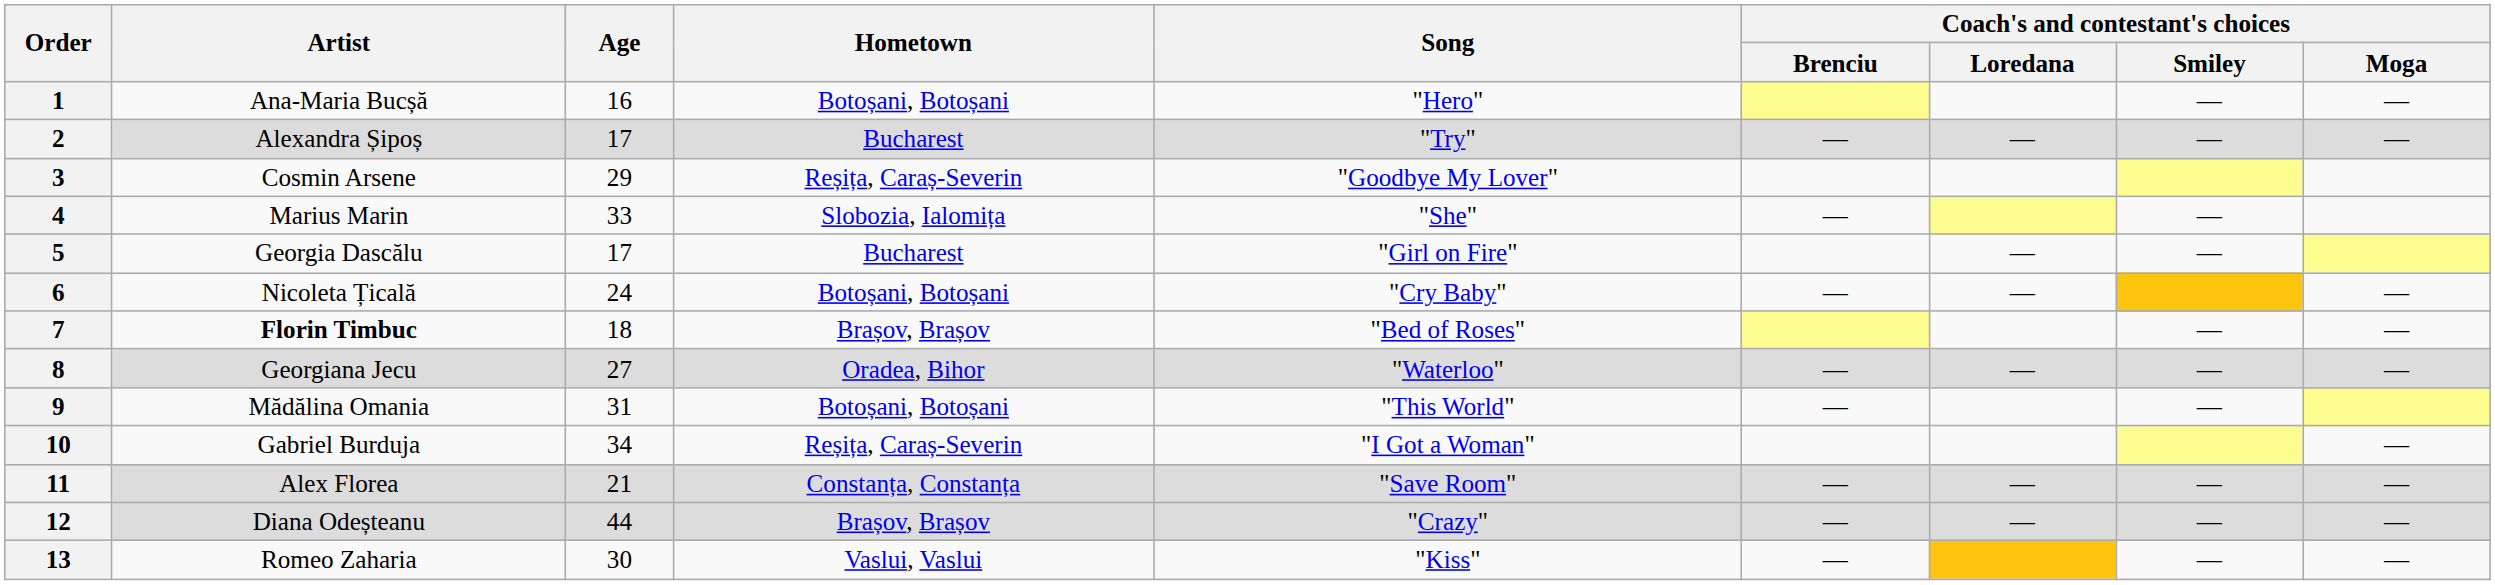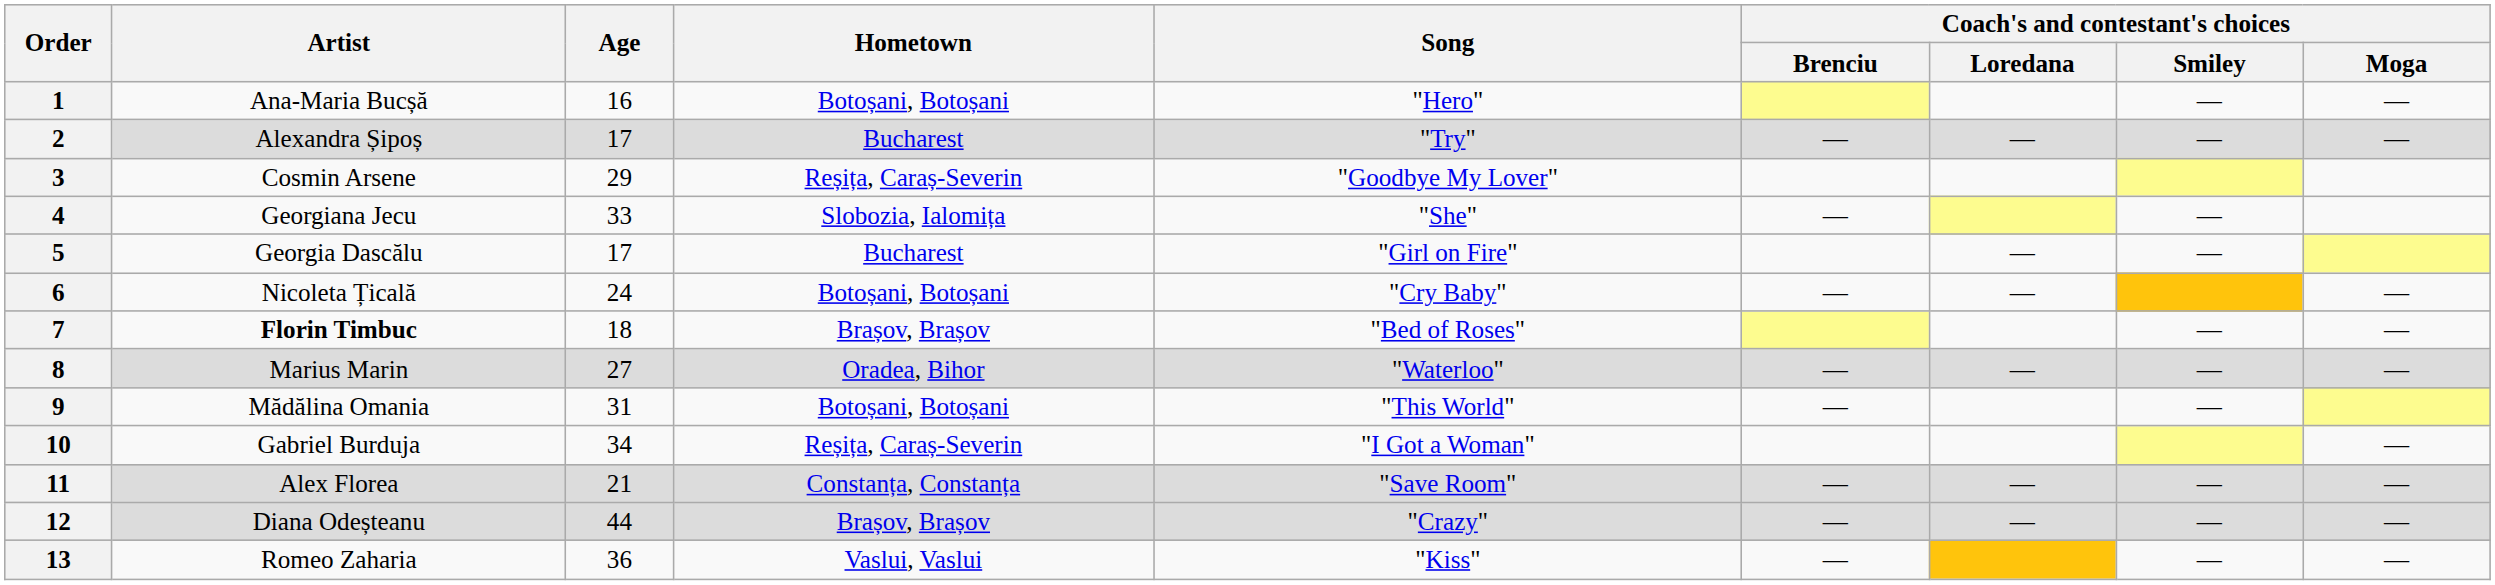4 | Artist: Marius Marin -> Georgiana Jecu
8 | Artist: Georgiana Jecu -> Marius Marin
13 | Age: 30 -> 36
